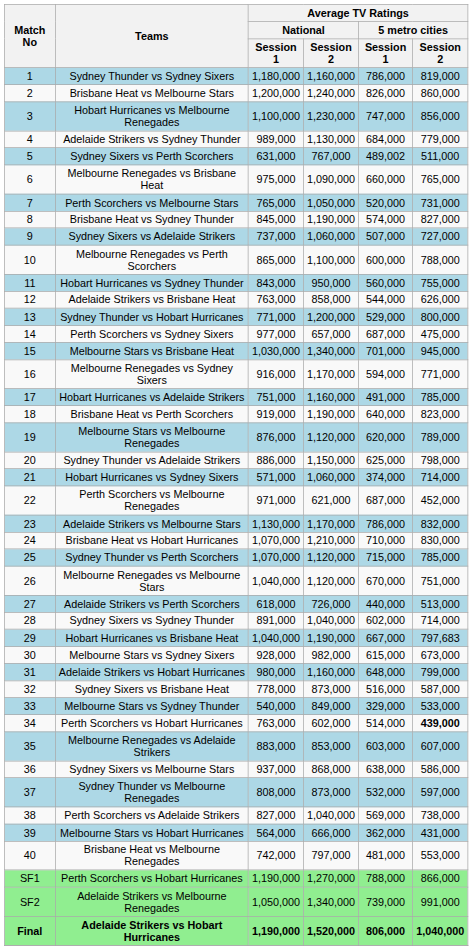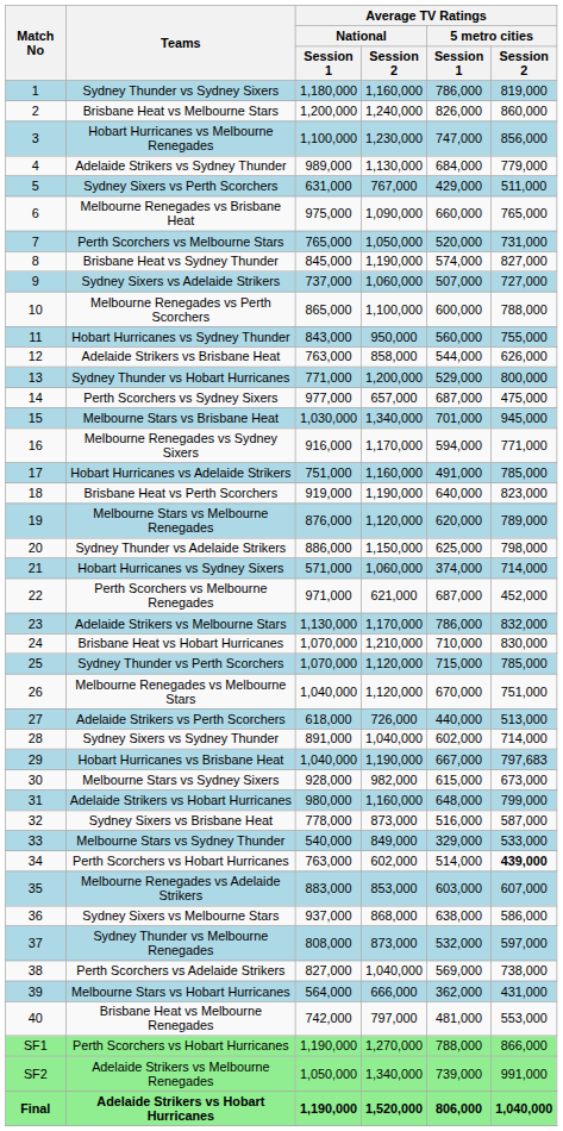Sydney Sixers vs Perth Scorchers | Average TV Ratings / 5 metro cities / Session 1: 489,002 -> 429,000
